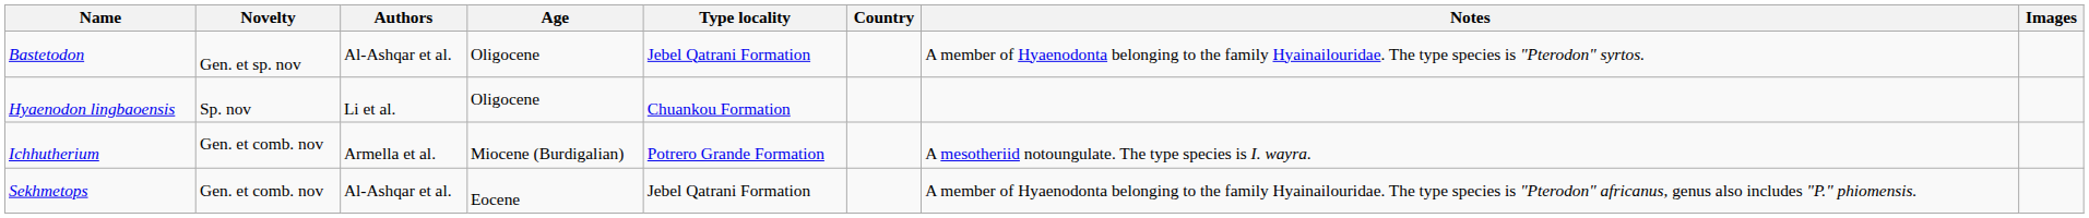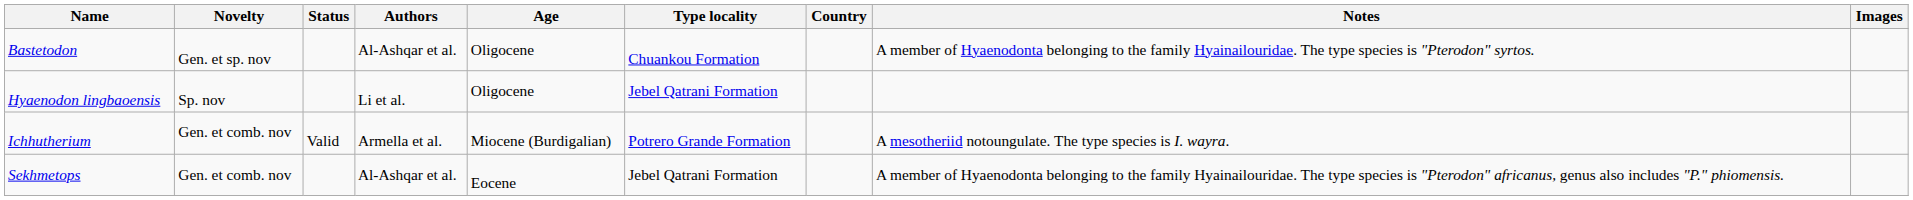+ column: Status | Valid
Bastetodon | Type locality: Jebel Qatrani Formation -> Chuankou Formation
Hyaenodon lingbaoensis | Type locality: Chuankou Formation -> Jebel Qatrani Formation
